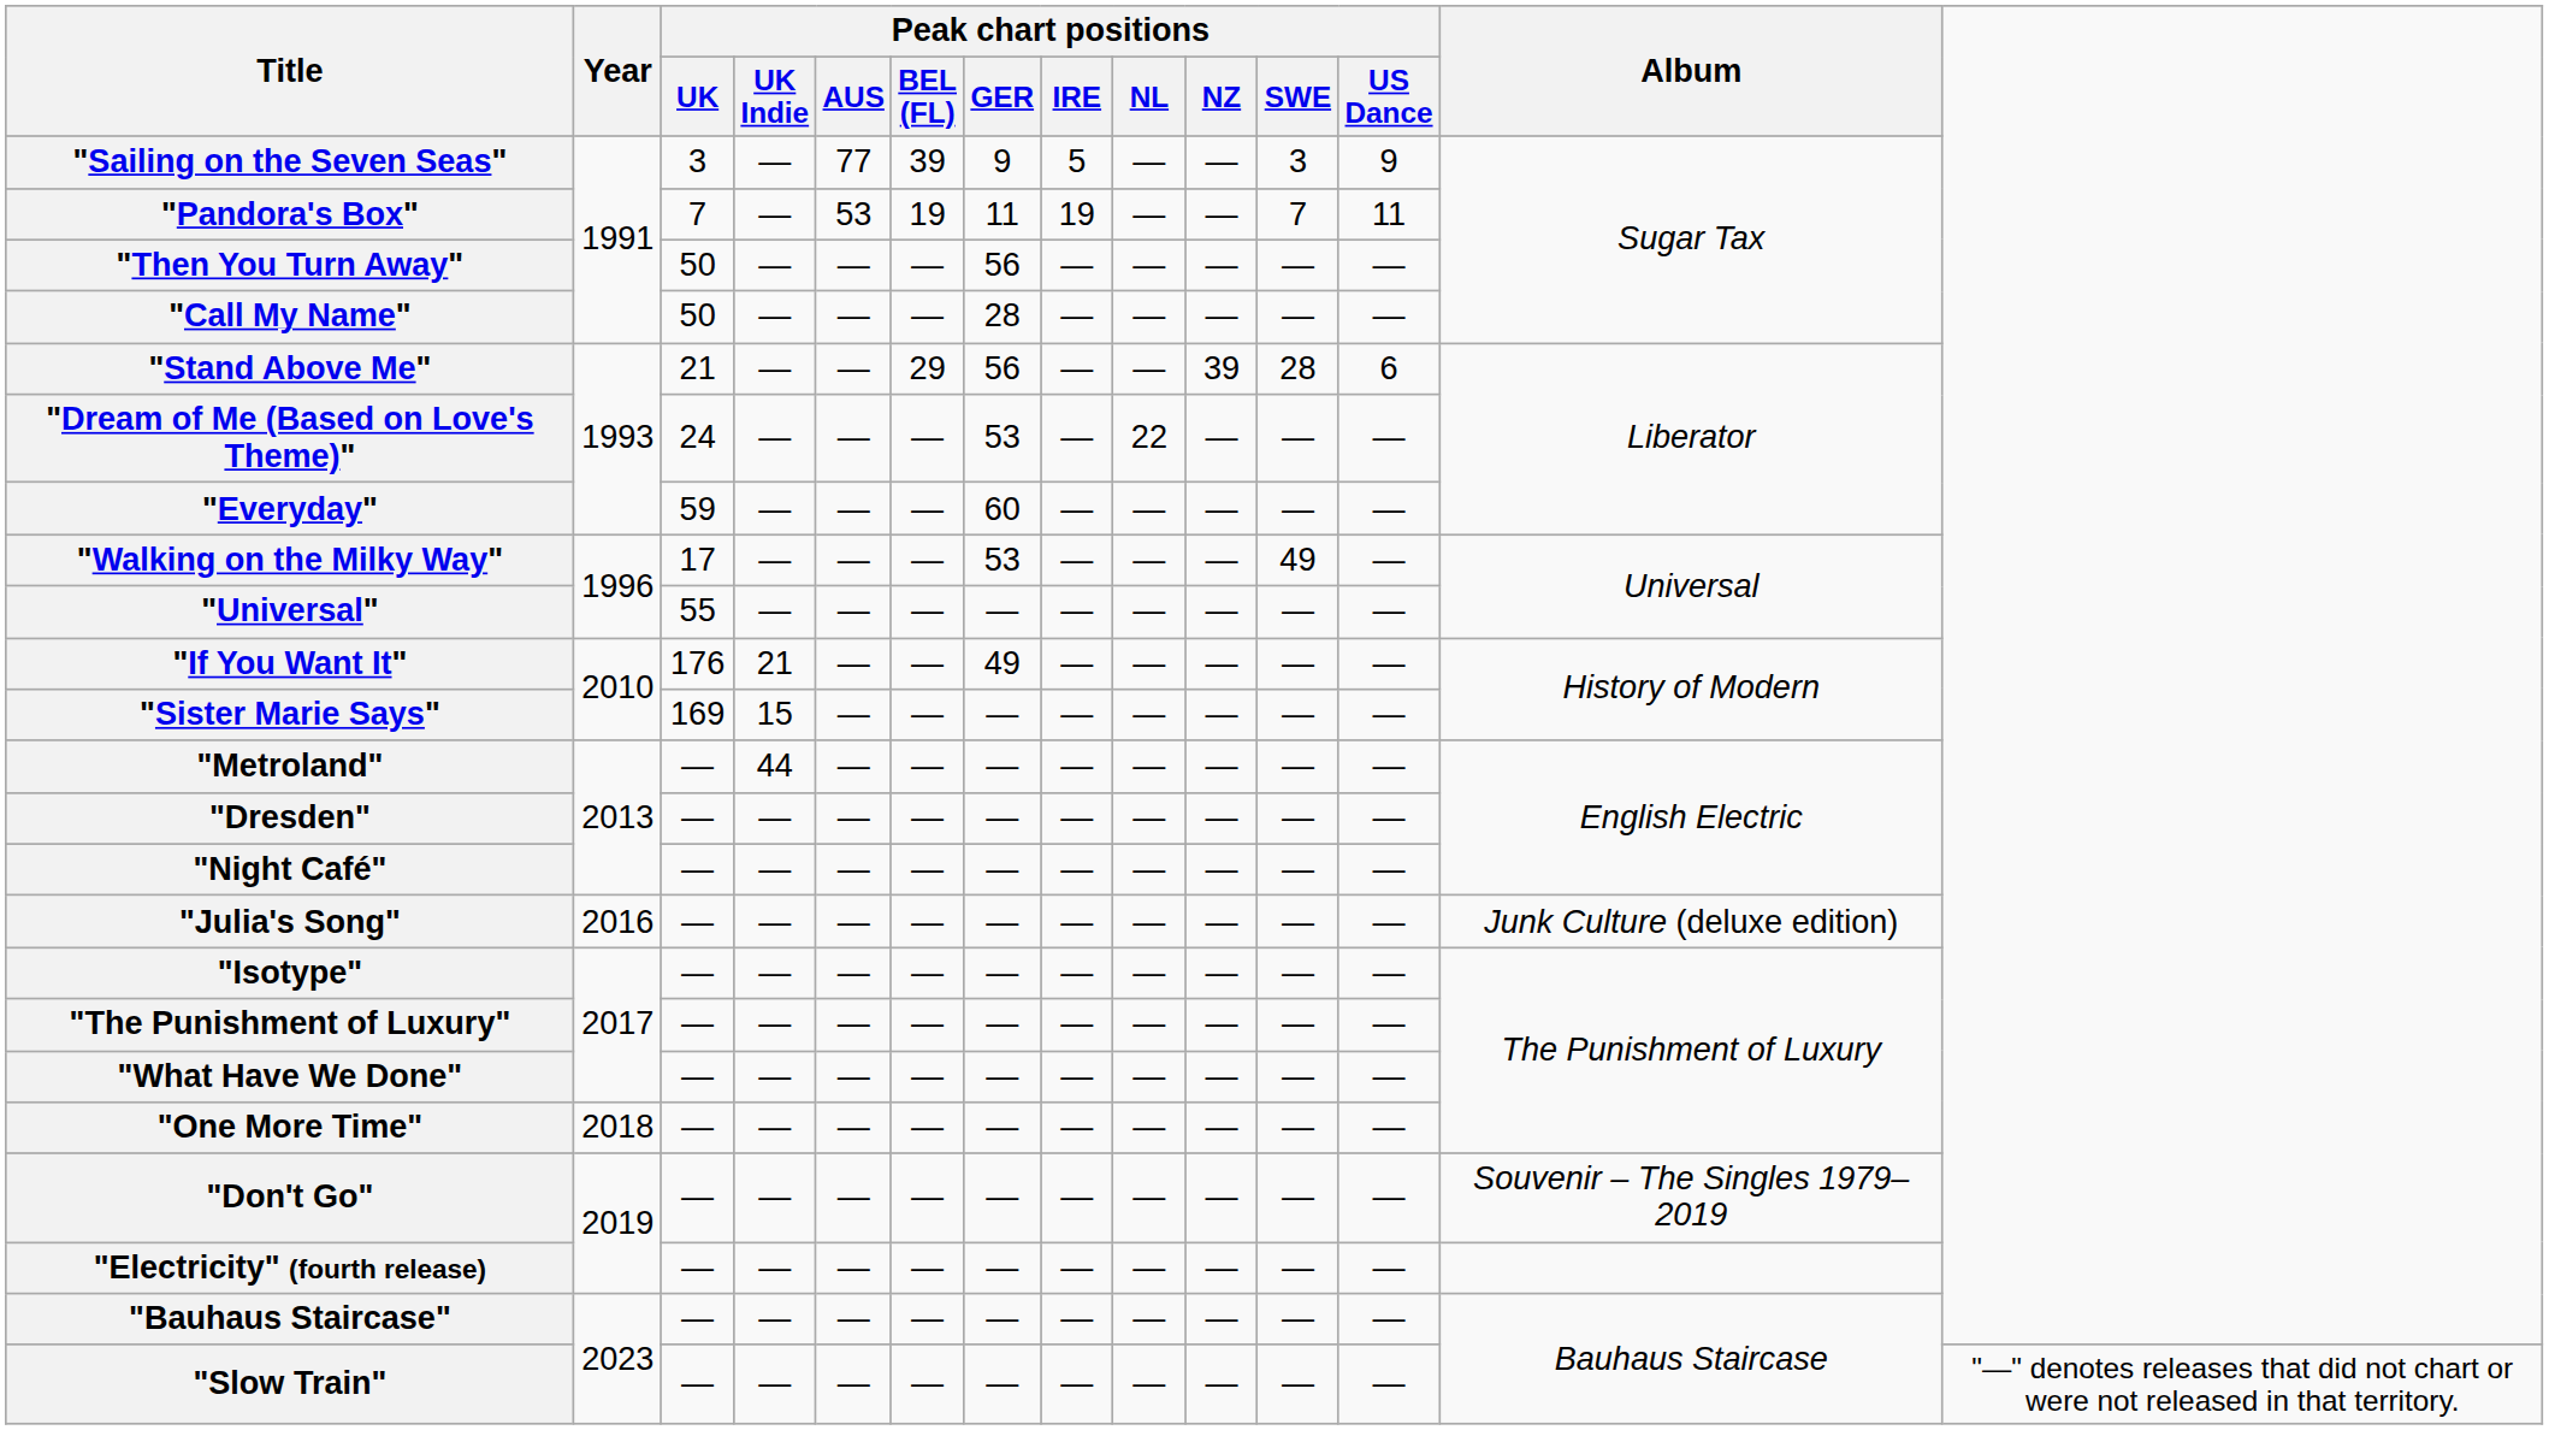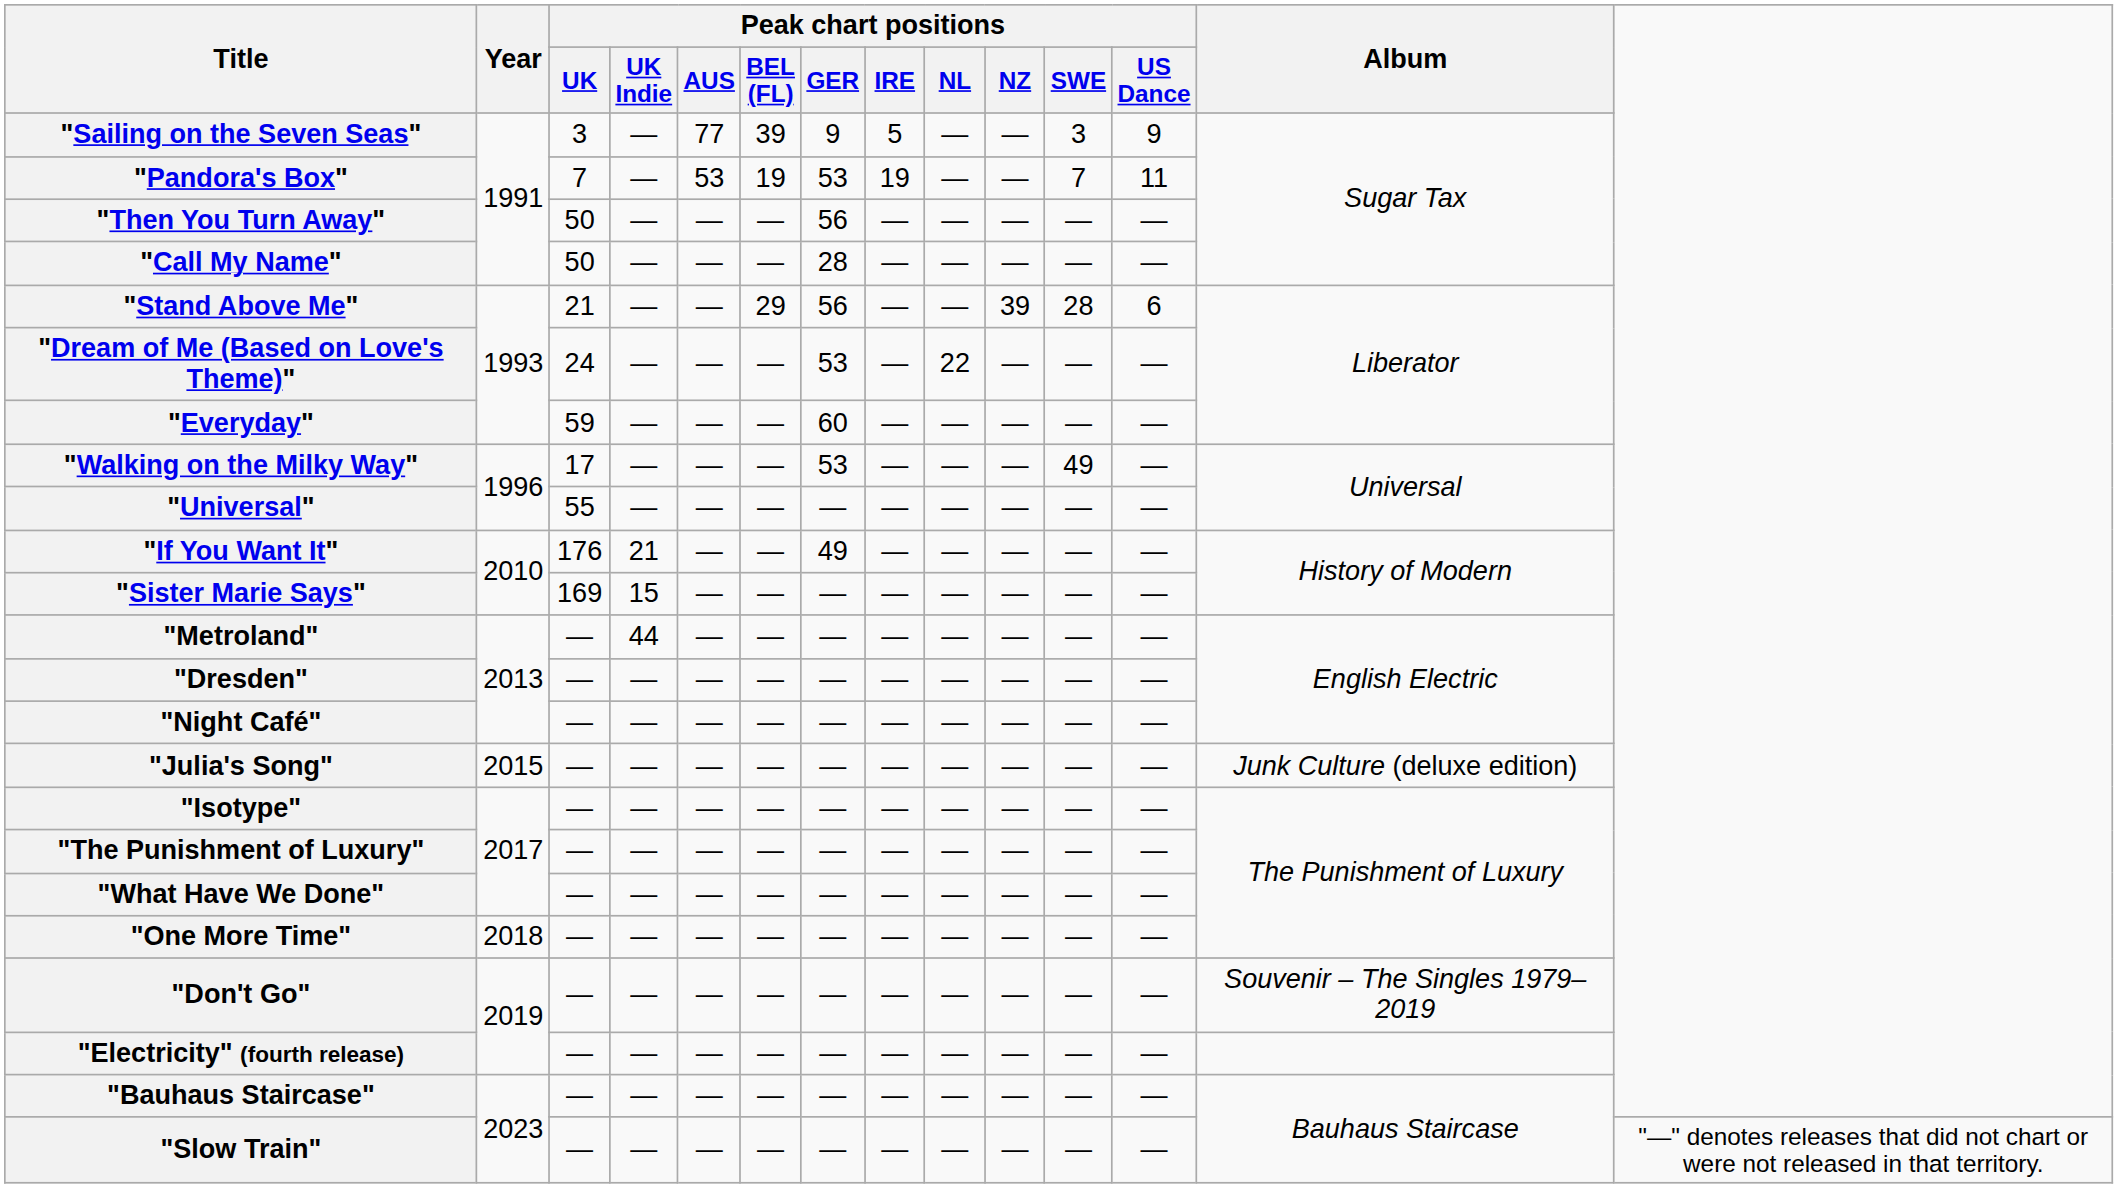"Pandora's Box" | Peak chart positions / GER: 11 -> 53
"Julia's Song" | Year: 2016 -> 2015
